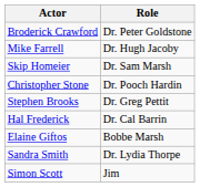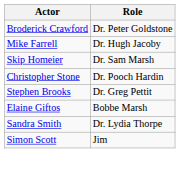- row: Hal Frederick | Dr. Cal Barrin
